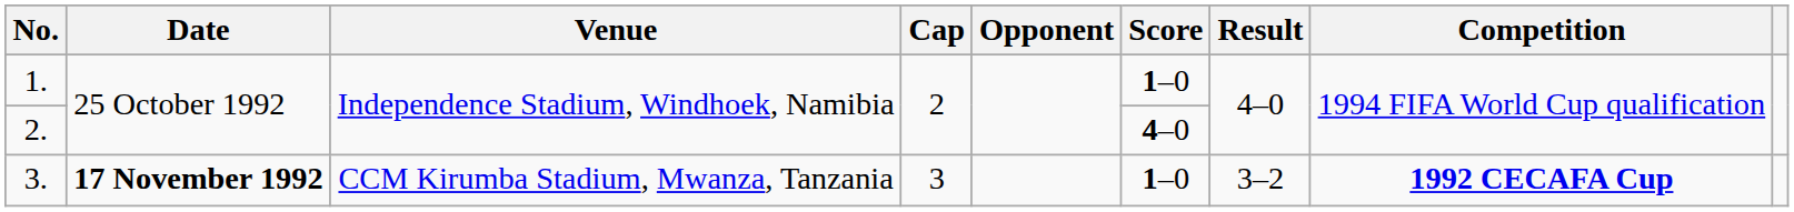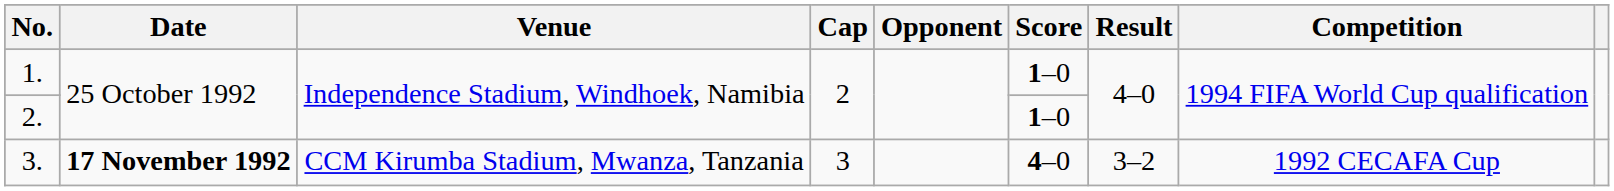2. | Score: 4–0 -> 1–0
3. | Score: 1–0 -> 4–0
3. | Competition: bold -> normal
